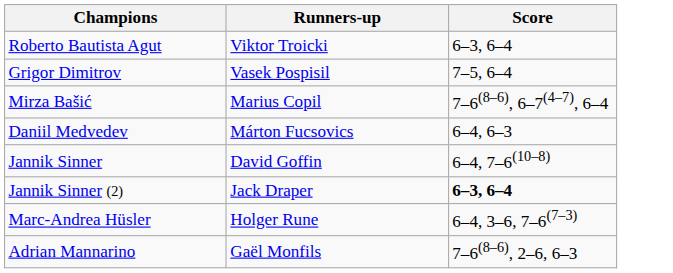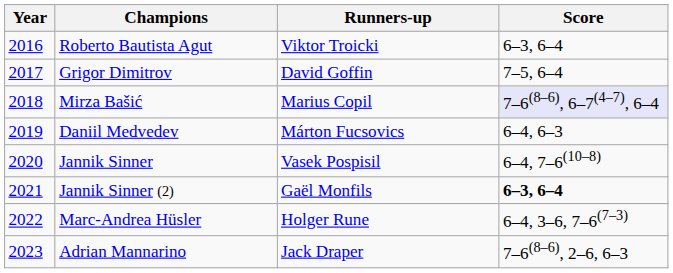+ column: Year | 2016 | 2017 | 2018 | 2019 | 2020 | 2021 | 2022 | 2023
Grigor Dimitrov | Runners-up: Vasek Pospisil -> David Goffin
Mirza Bašić | Score: no background -> lavender background
Jannik Sinner | Runners-up: David Goffin -> Vasek Pospisil
Jannik Sinner (2) | Runners-up: Jack Draper -> Gaël Monfils
Adrian Mannarino | Runners-up: Gaël Monfils -> Jack Draper
